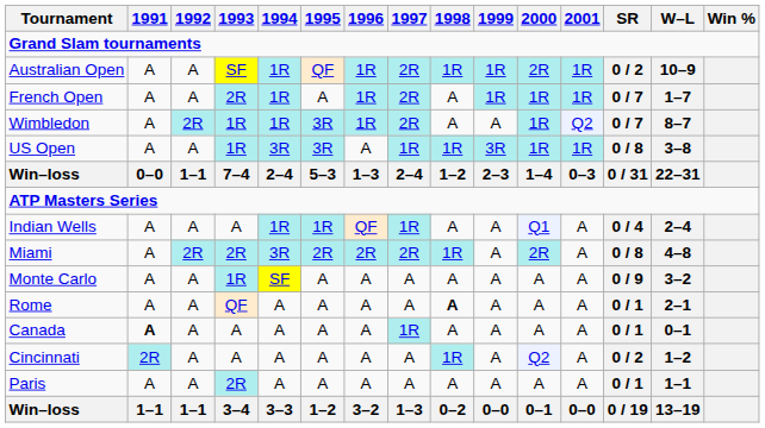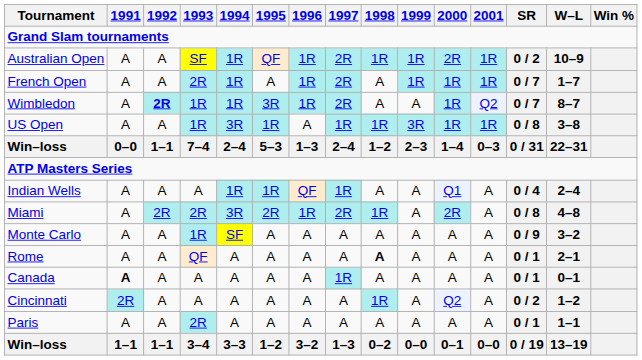Wimbledon | 1992: normal -> bold
US Open | 1995: 3R -> 1R
Miami | 1996: 2R -> 1R
